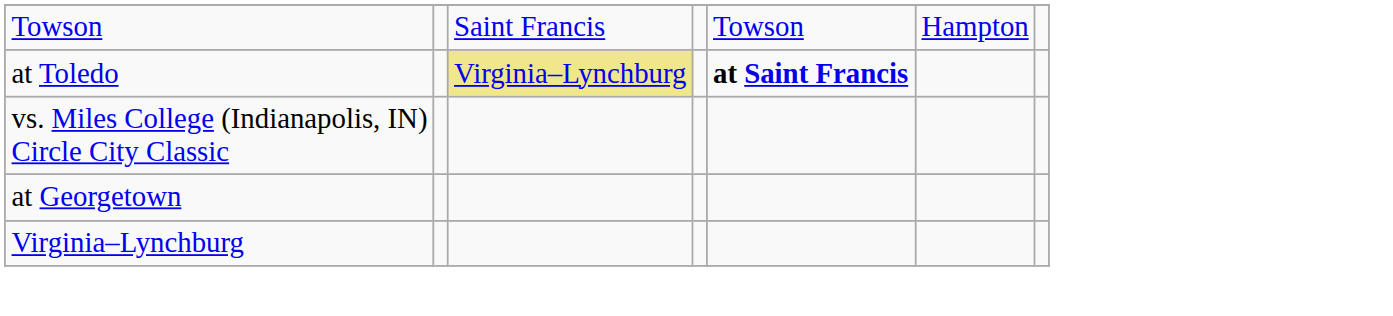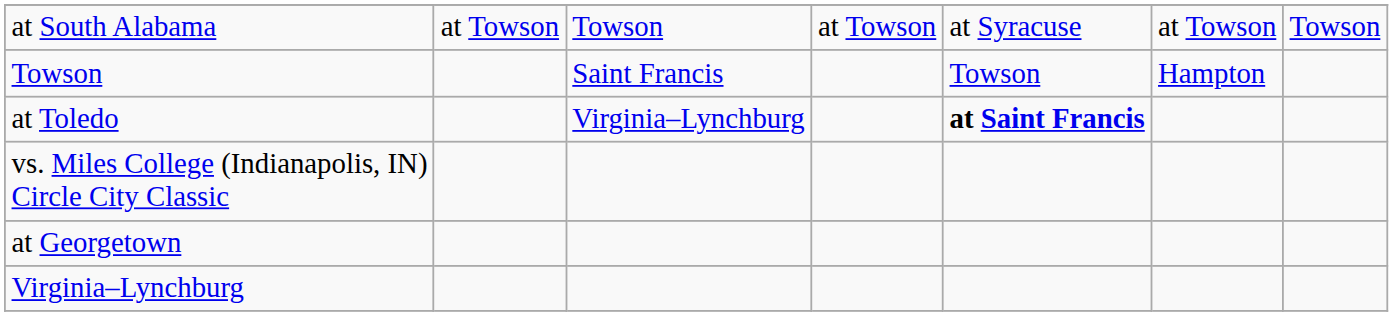+ row: at South Alabama | at Towson | Towson | at Towson | at Syracuse | at Towson | Towson
at Toledo | column 3: khaki background -> no background
